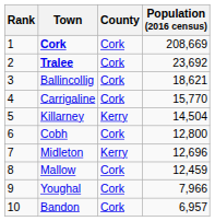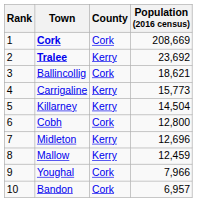Tralee | County: Cork -> Kerry
Carrigaline | County: Cork -> Kerry
Carrigaline | Population (2016 census): 15,770 -> 15,773
Mallow | County: Cork -> Kerry
